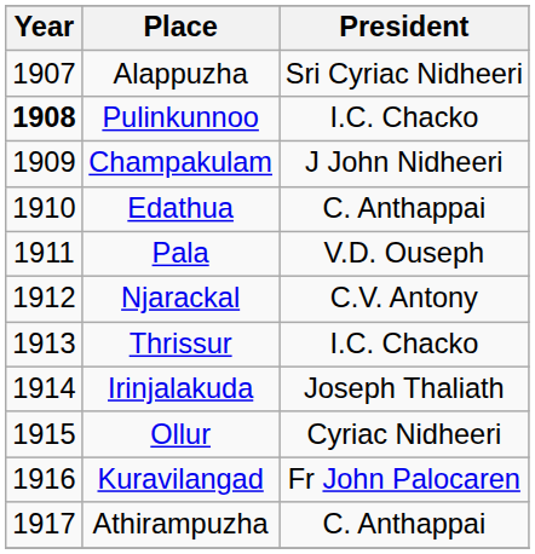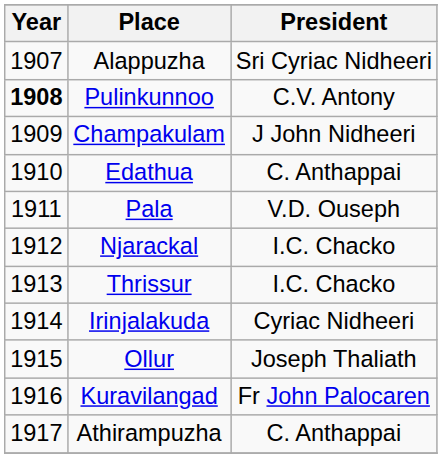Pulinkunnoo | President: I.C. Chacko -> C.V. Antony
Njarackal | President: C.V. Antony -> I.C. Chacko
Irinjalakuda | President: Joseph Thaliath -> Cyriac Nidheeri
Ollur | President: Cyriac Nidheeri -> Joseph Thaliath
